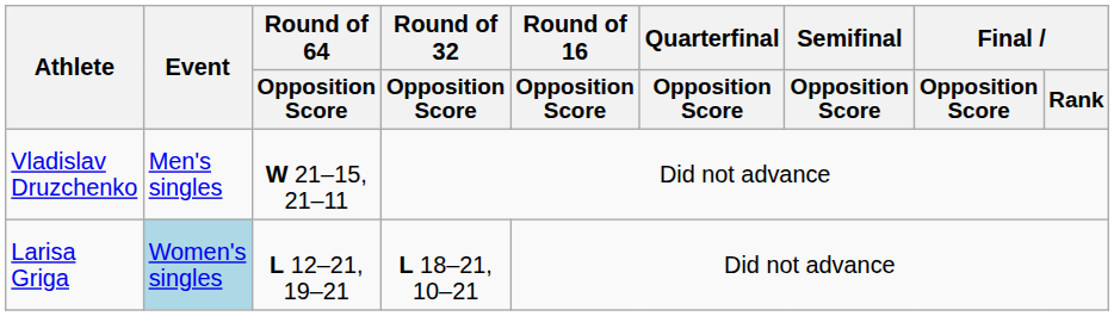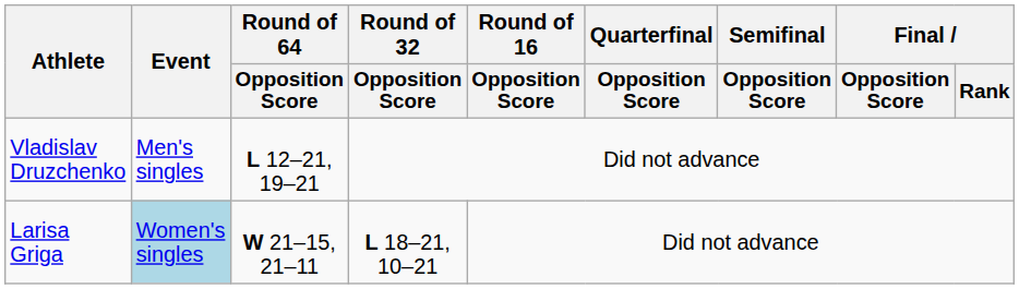Vladislav Druzchenko | Round of 64 / Opposition Score: W 21–15, 21–11 -> L 12–21, 19–21
Larisa Griga | Round of 64 / Opposition Score: L 12–21, 19–21 -> W 21–15, 21–11
